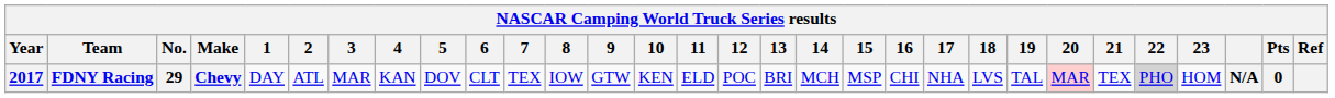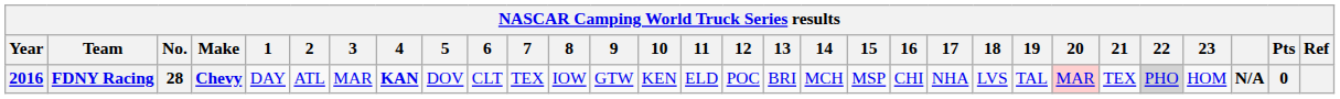FDNY Racing | Year: 2017 -> 2016
FDNY Racing | No.: 29 -> 28
FDNY Racing | 4: normal -> bold
